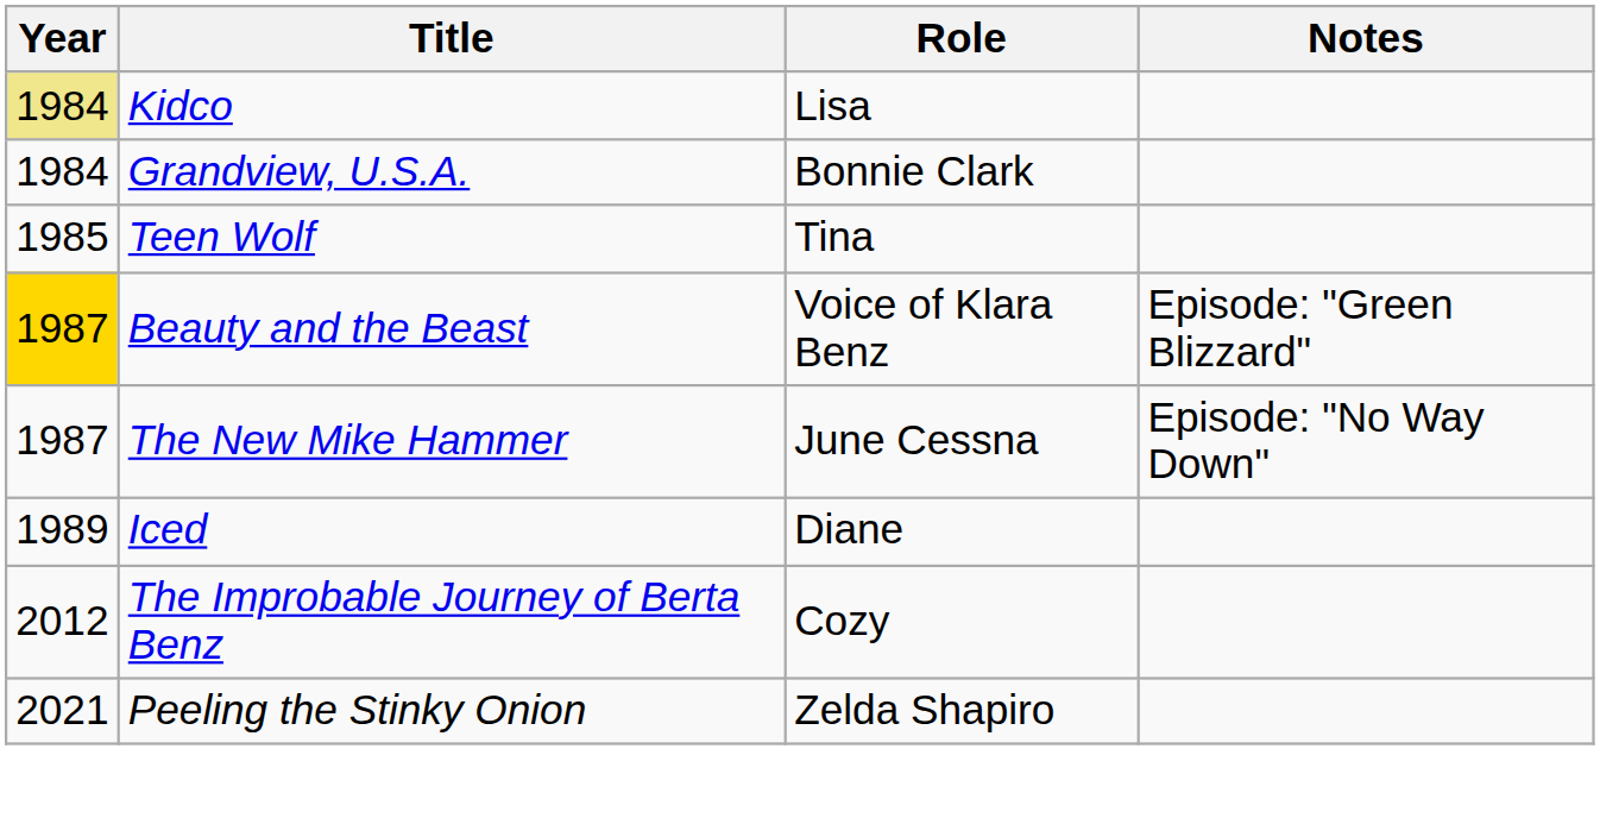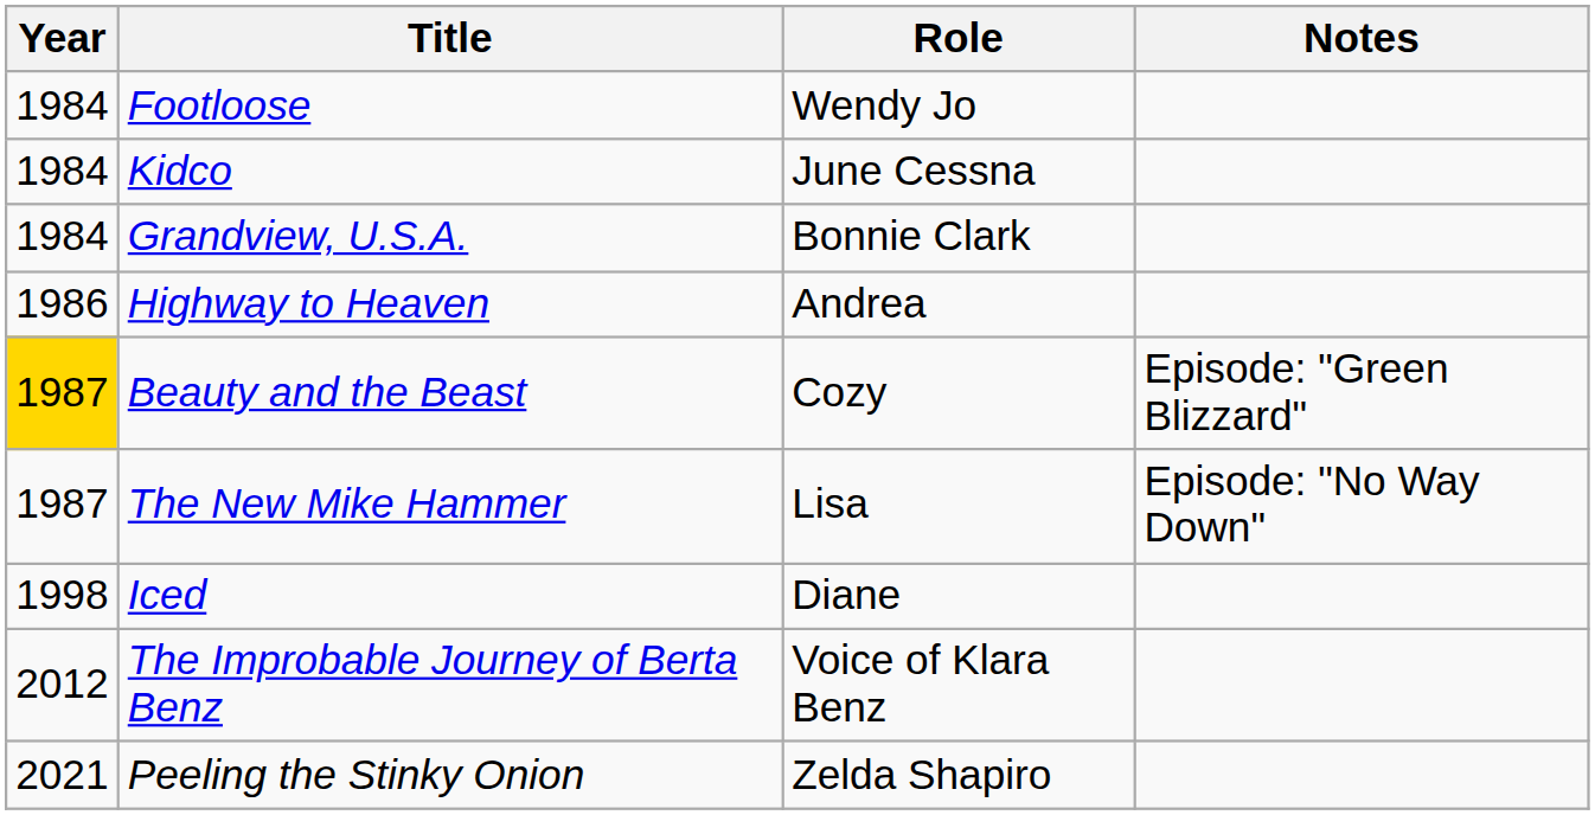+ row: 1984 | Footloose | Wendy Jo
Kidco | Year: khaki background -> no background
Kidco | Role: Lisa -> June Cessna
- row: 1985 | Teen Wolf | Tina
+ row: 1986 | Highway to Heaven | Andrea
Beauty and the Beast | Role: Voice of Klara Benz -> Cozy
The New Mike Hammer | Role: June Cessna -> Lisa
Iced | Year: 1989 -> 1998
The Improbable Journey of Berta Benz | Role: Cozy -> Voice of Klara Benz
